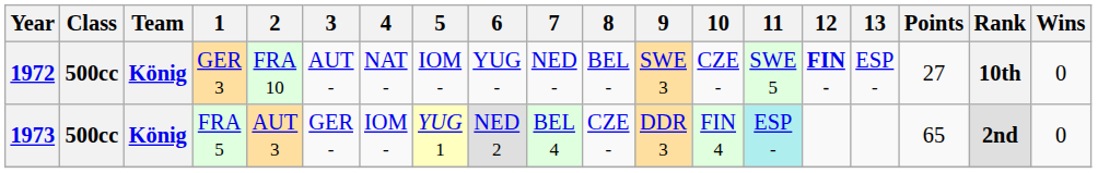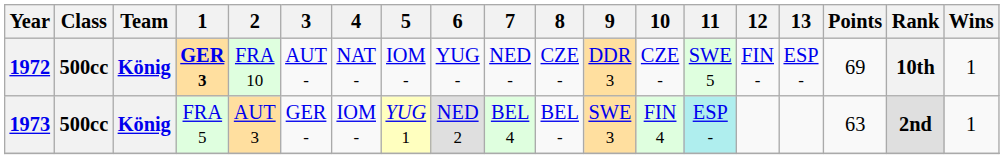1972 | 1: normal -> bold
1972 | 8: BEL - -> CZE -
1972 | 9: SWE 3 -> DDR 3
1972 | 12: bold -> normal
1972 | Points: 27 -> 69
1972 | Wins: 0 -> 1
1973 | 8: CZE - -> BEL -
1973 | 9: DDR 3 -> SWE 3
1973 | Points: 65 -> 63
1973 | Wins: 0 -> 1
